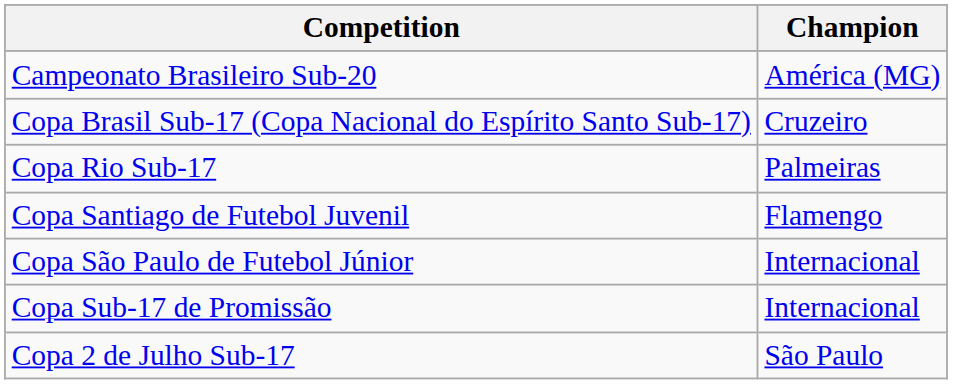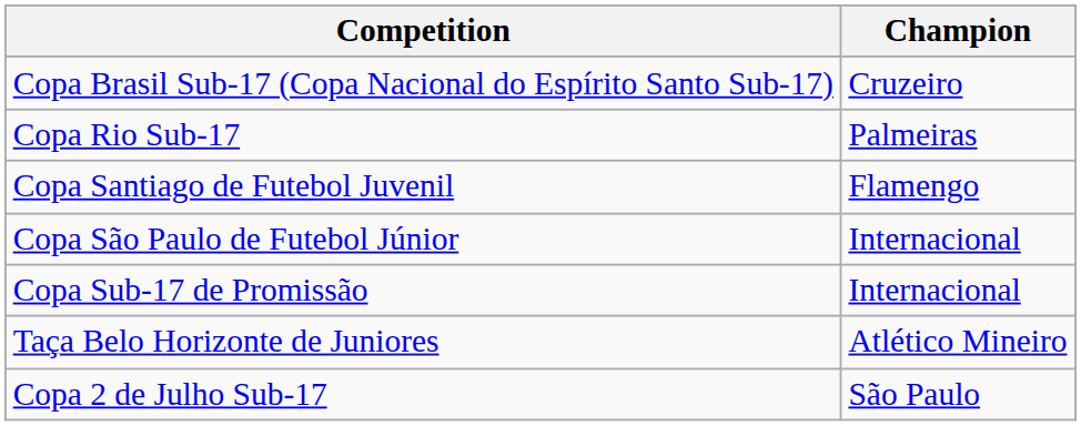- row: Campeonato Brasileiro Sub-20 | América (MG)
+ row: Taça Belo Horizonte de Juniores | Atlético Mineiro
